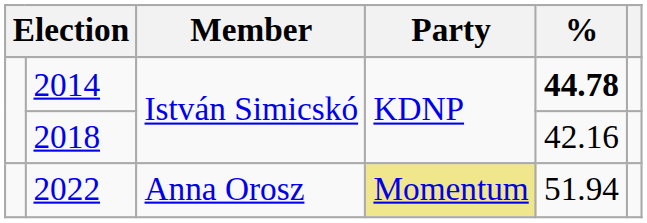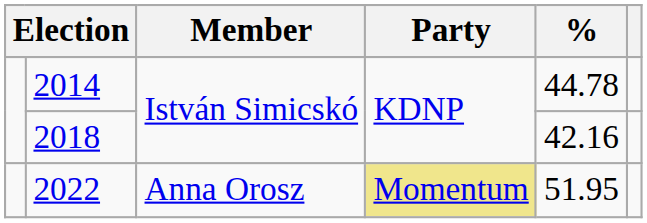2014 | %: bold -> normal
2022 | %: 51.94 -> 51.95
